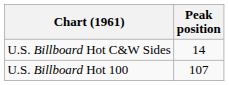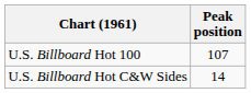rows swapped: U.S. Billboard Hot C&W Sides <-> U.S. Billboard Hot 100
